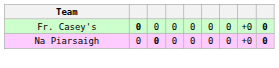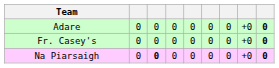+ row: Adare | 0 | 0 | 0 | 0 | 0 | 0 | +0 | 0
Fr. Casey's | column 2: bold -> normal
